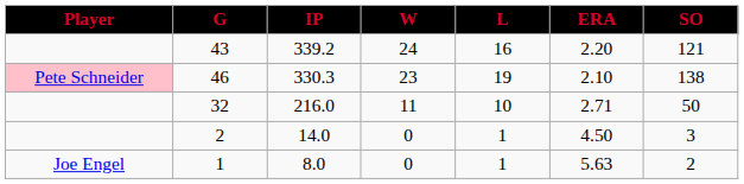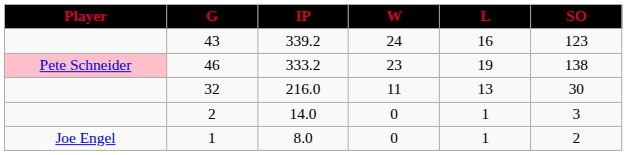- column: ERA | 2.20 | 2.10 | 2.71 | 4.50 | 5.63
43 | SO: 121 -> 123
46 | IP: 330.3 -> 333.2
32 | L: 10 -> 13
32 | SO: 50 -> 30
